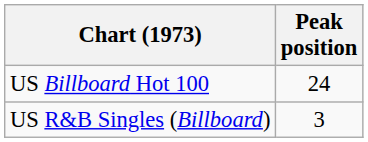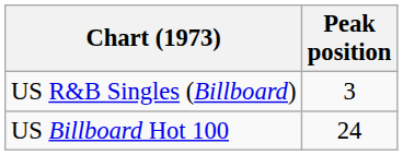rows swapped: US Billboard Hot 100 <-> US R&B Singles (Billboard)
